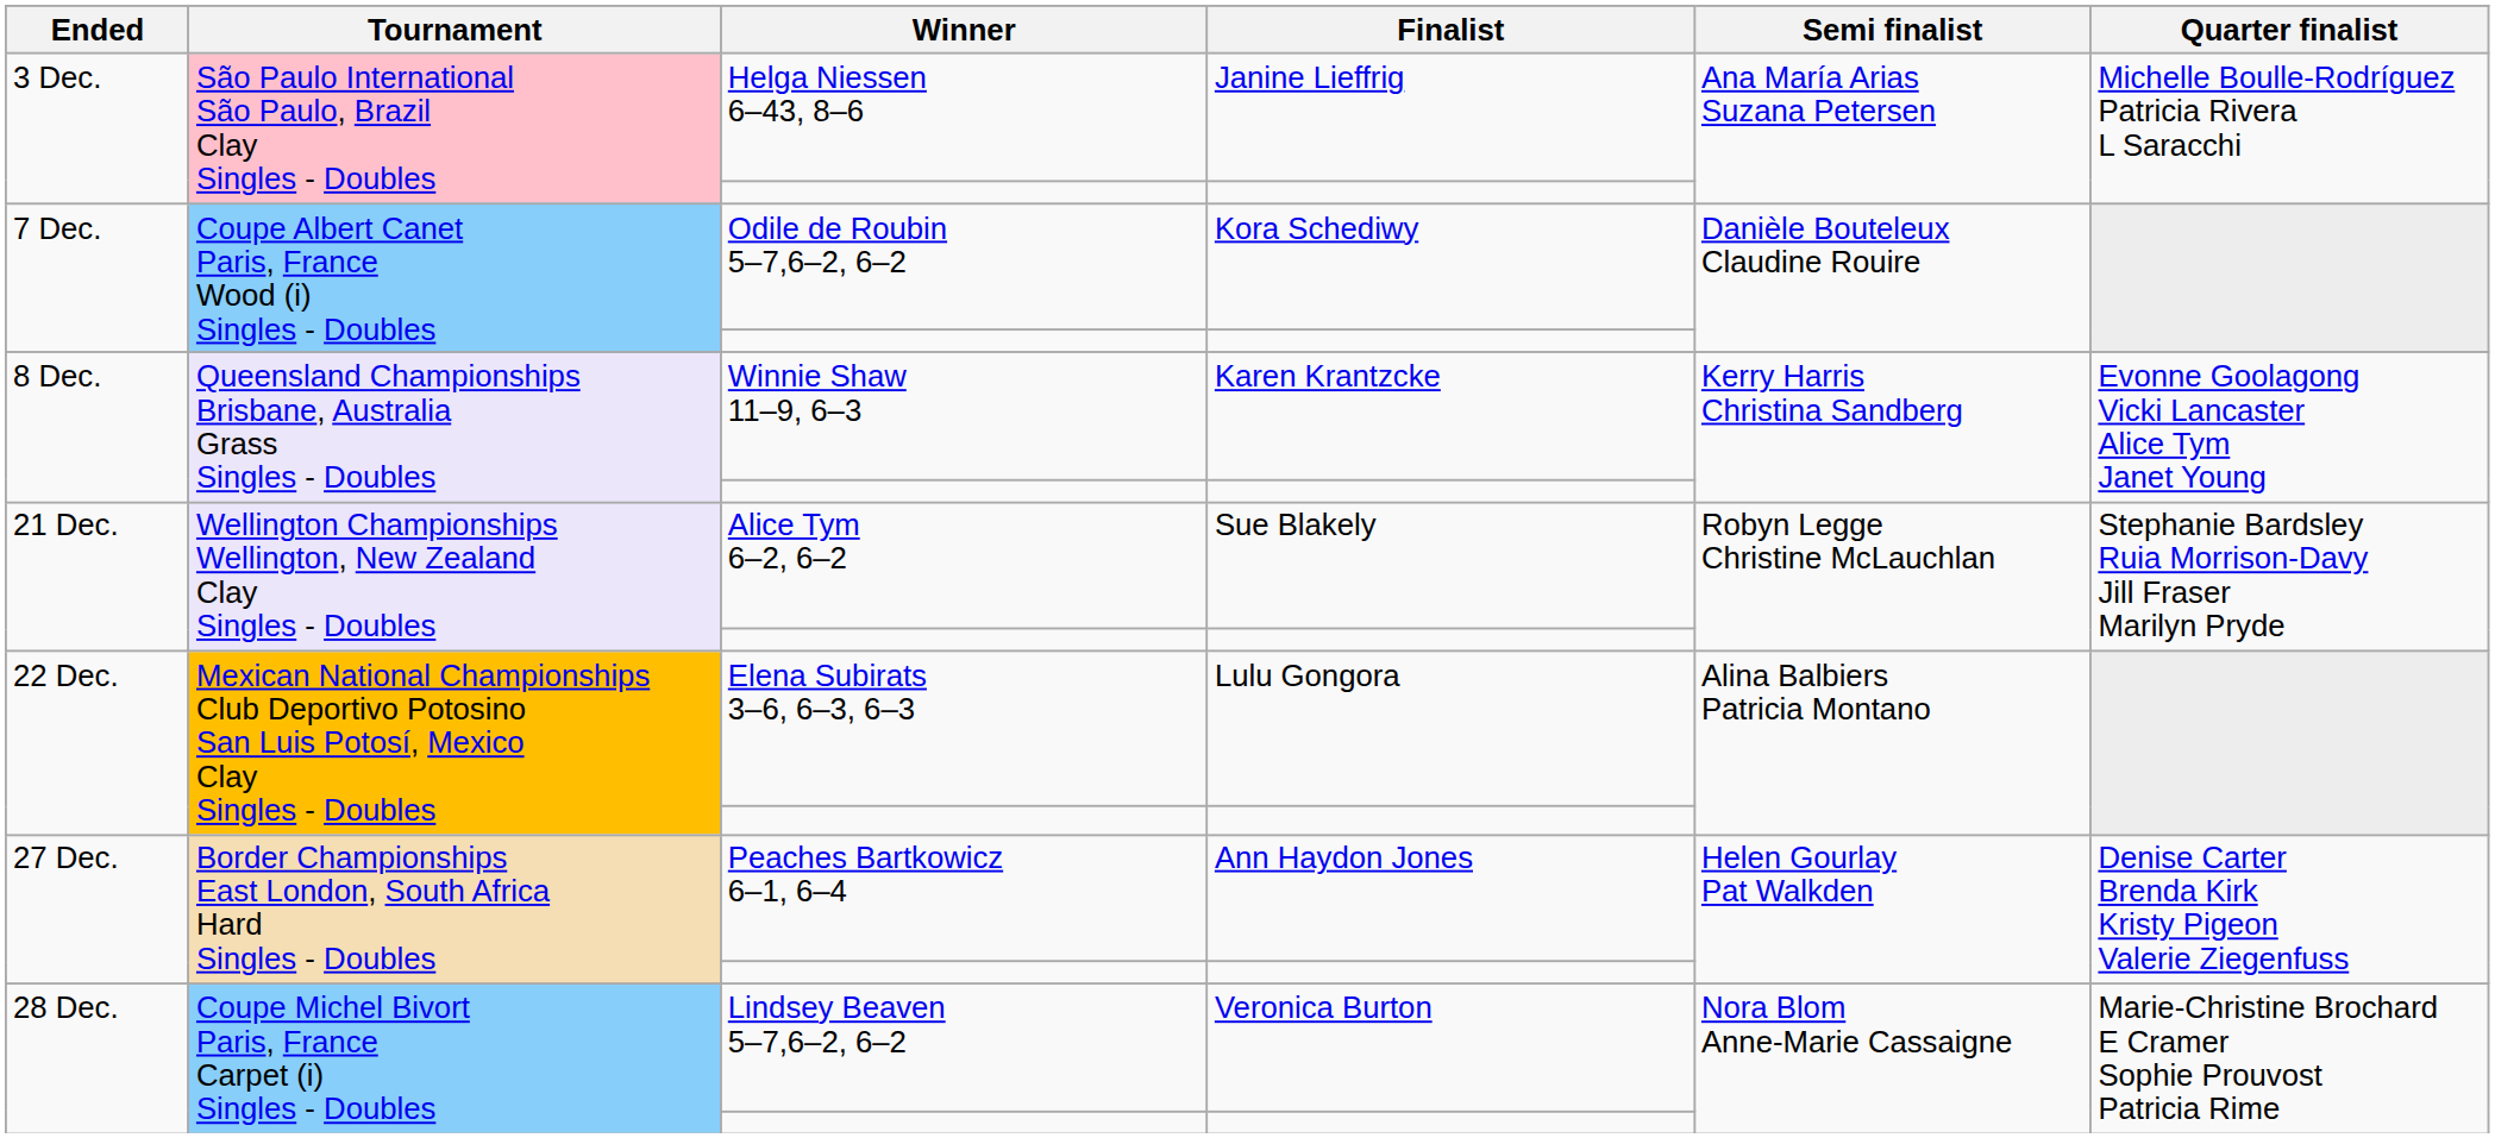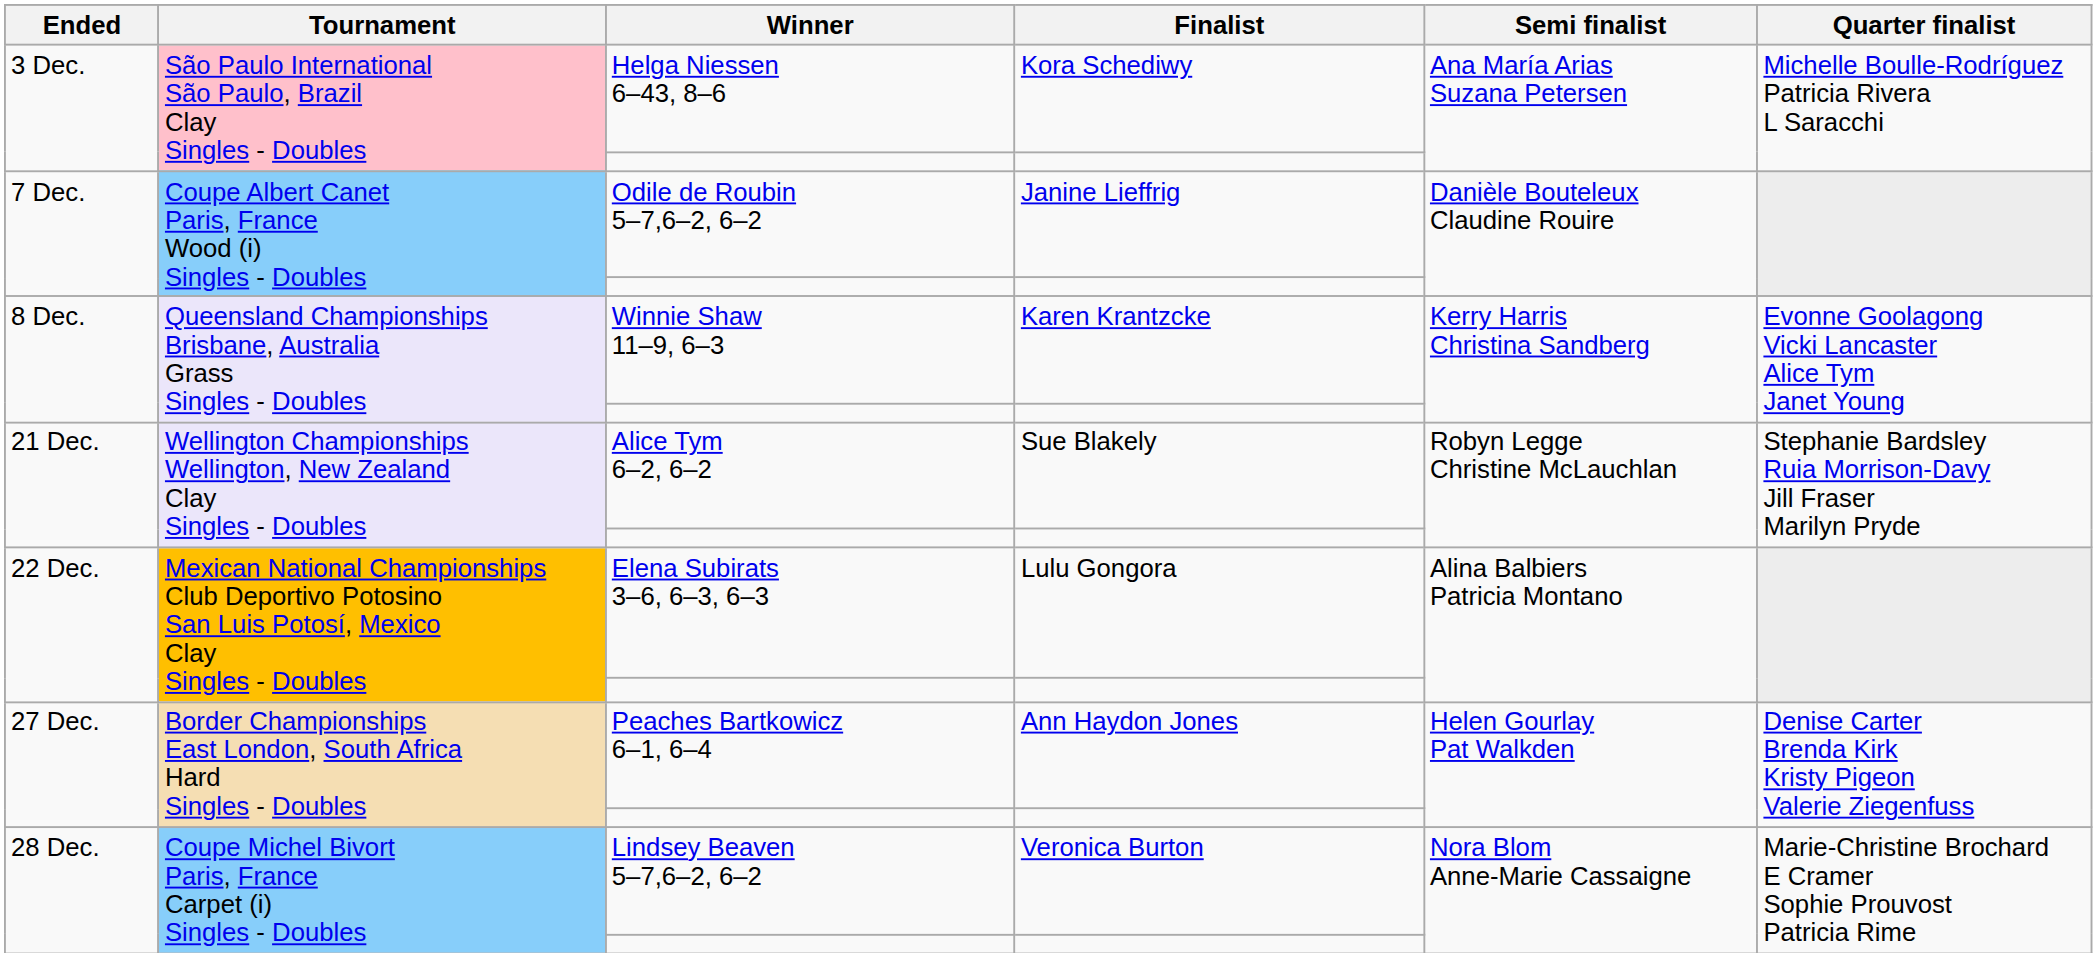Helga Niessen 6–43, 8–6 | Finalist: Janine Lieffrig -> Kora Schediwy
Odile de Roubin 5–7,6–2, 6–2 | Finalist: Kora Schediwy -> Janine Lieffrig
